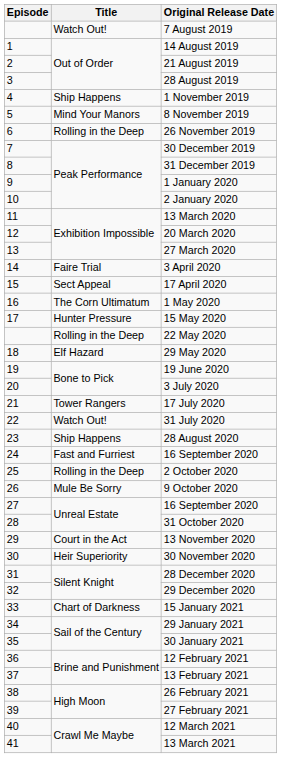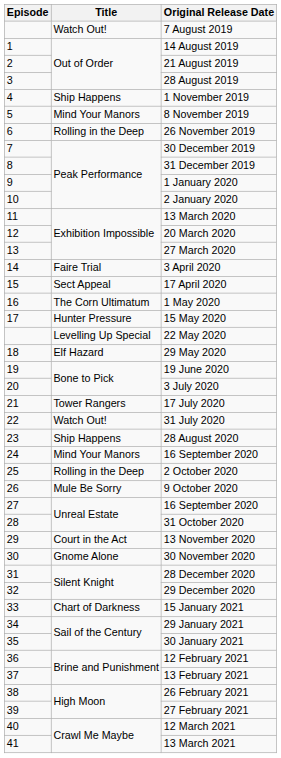22 May 2020 | Title: Rolling in the Deep -> Levelling Up Special
24 / 16 September 2020 | Title: Fast and Furriest -> Mind Your Manors
30 November 2020 | Title: Heir Superiority -> Gnome Alone
